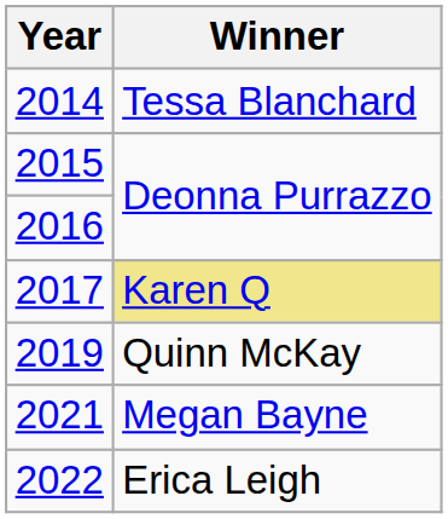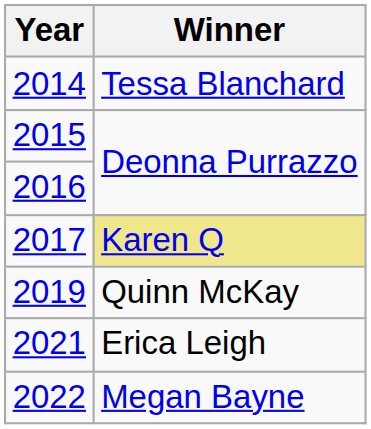2021 | Winner: Megan Bayne -> Erica Leigh
2022 | Winner: Erica Leigh -> Megan Bayne
